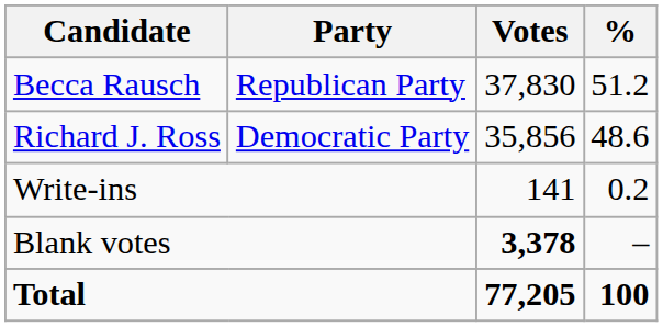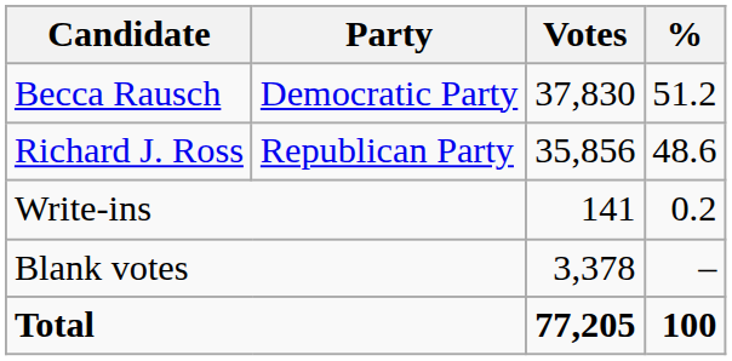Becca Rausch | Party: Republican Party -> Democratic Party
Richard J. Ross | Party: Democratic Party -> Republican Party
Blank votes | Votes: bold -> normal
